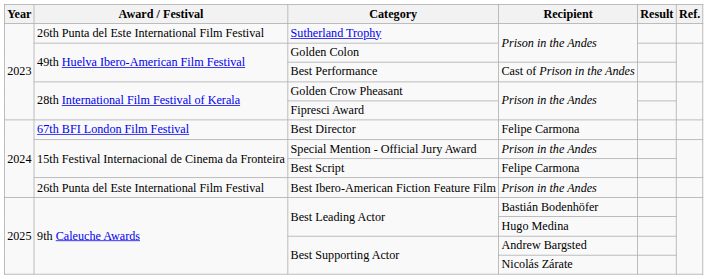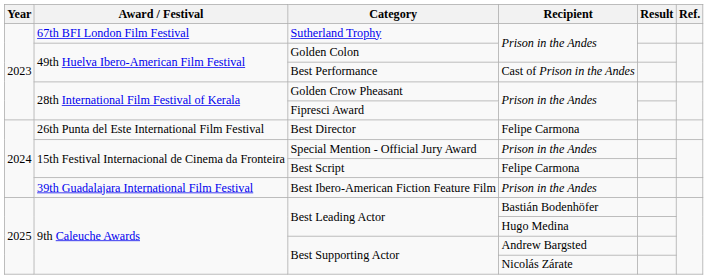Sutherland Trophy | Award / Festival: 26th Punta del Este International Film Festival -> 67th BFI London Film Festival
Best Director | Award / Festival: 67th BFI London Film Festival -> 26th Punta del Este International Film Festival
Best Ibero-American Fiction Feature Film | Award / Festival: 26th Punta del Este International Film Festival -> 39th Guadalajara International Film Festival
